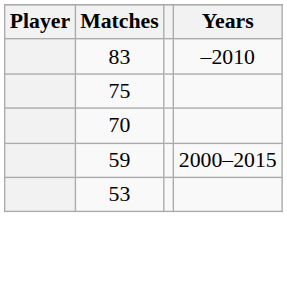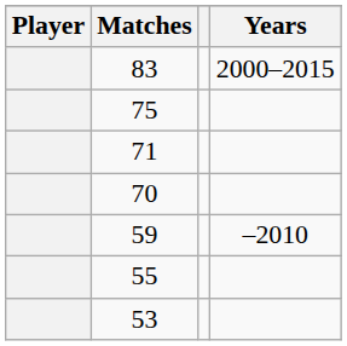83 | Years: –2010 -> 2000–2015
+ row: 71
59 | Years: 2000–2015 -> –2010
+ row: 55
